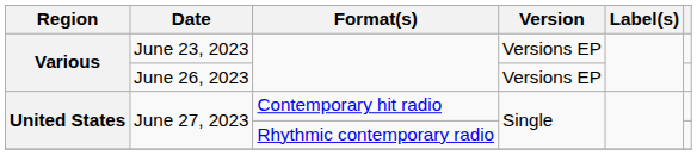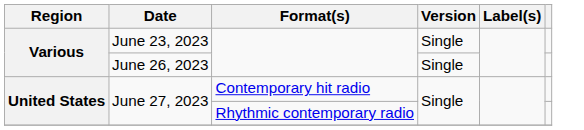June 23, 2023 | Version: Versions EP -> Single
June 26, 2023 | Version: Versions EP -> Single
